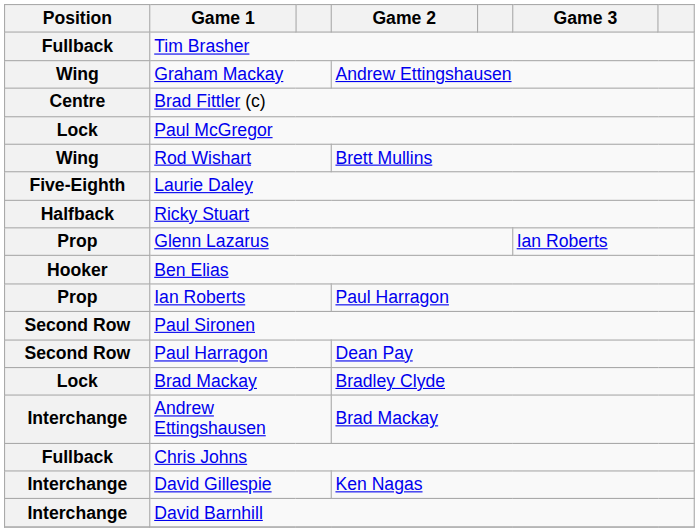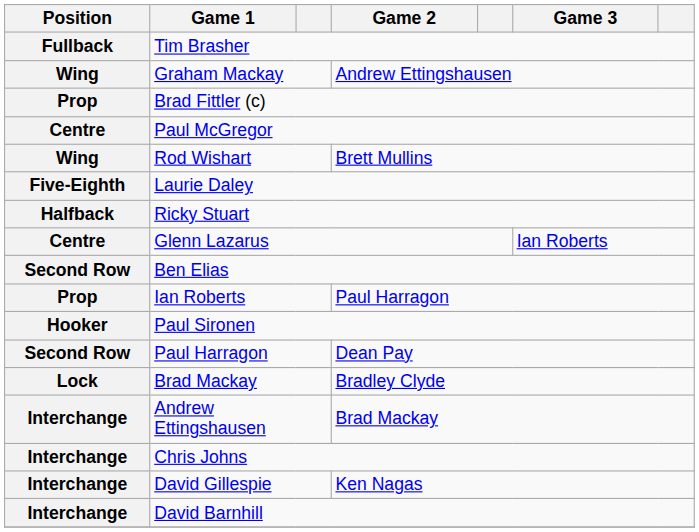Brad Fittler (c) | Position: Centre -> Prop
Paul McGregor | Position: Lock -> Centre
Glenn Lazarus | Position: Prop -> Centre
Ben Elias | Position: Hooker -> Second Row
Paul Sironen | Position: Second Row -> Hooker
Chris Johns | Position: Fullback -> Interchange
